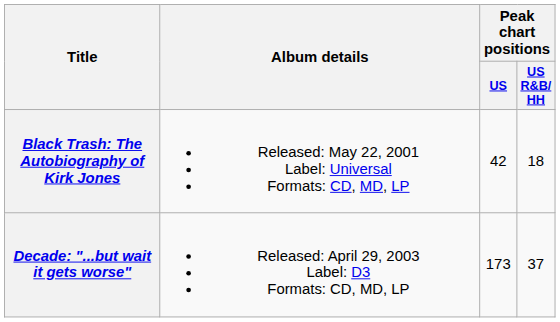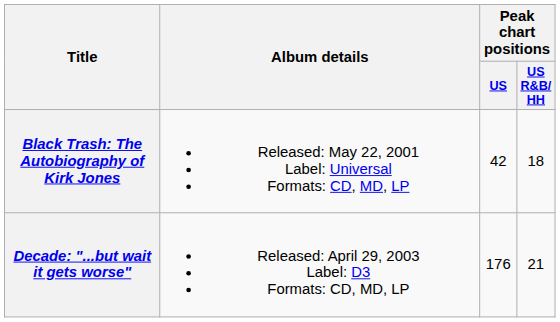Decade: "...but wait it gets worse" | Peak chart positions / US: 173 -> 176
Decade: "...but wait it gets worse" | Peak chart positions / US R&B/ HH: 37 -> 21
